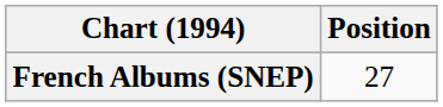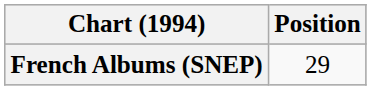French Albums (SNEP) | Position: 27 -> 29
